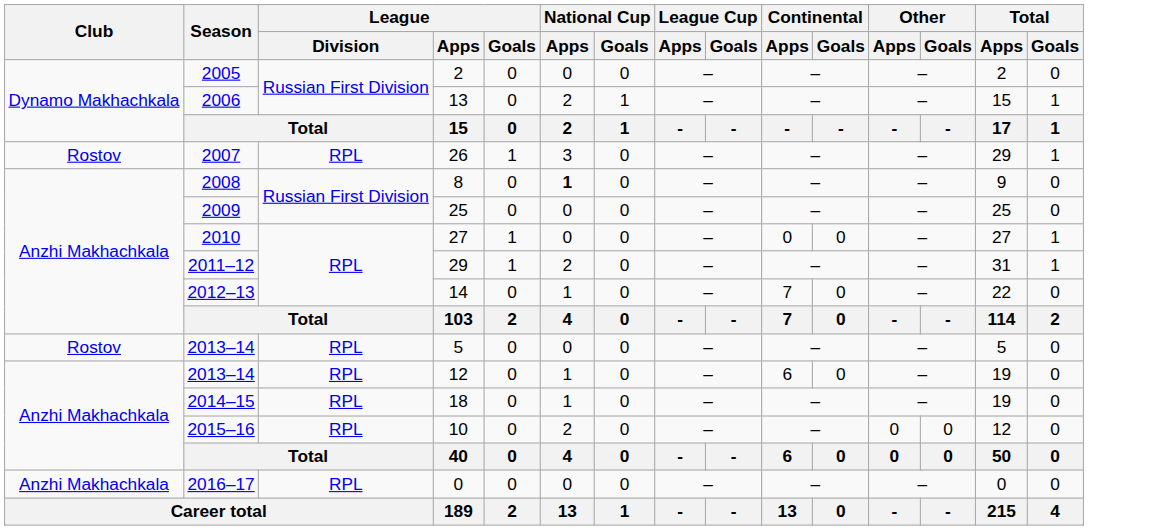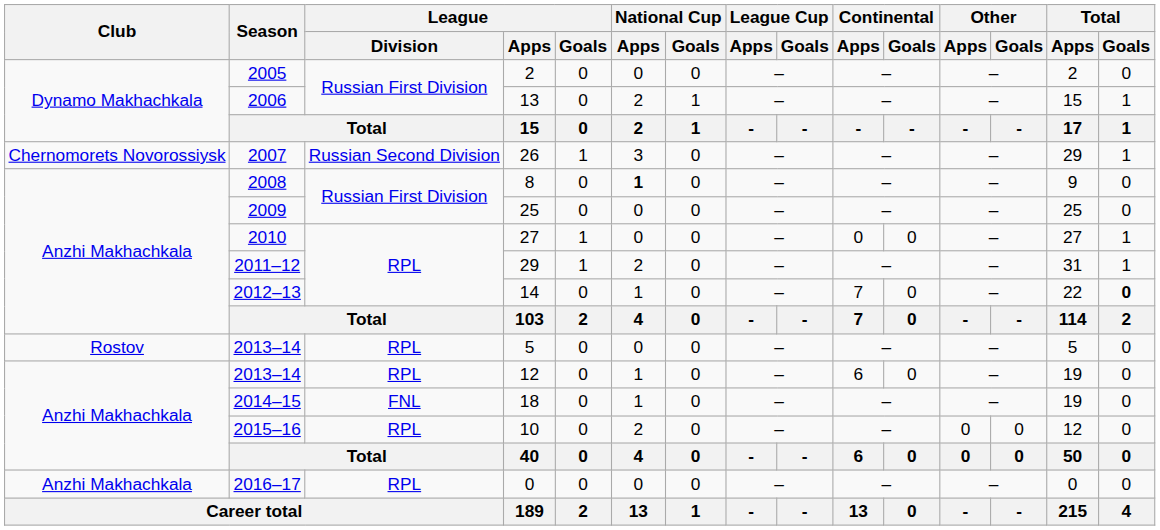26 | Club: Rostov -> Chernomorets Novorossiysk
26 | League / Division: RPL -> Russian Second Division
14 | Total / Goals: normal -> bold
18 | League / Division: RPL -> FNL
